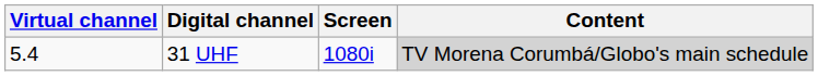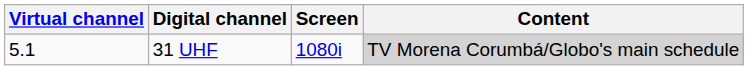31 UHF | Virtual channel: 5.4 -> 5.1
